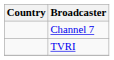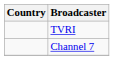rows swapped: TVRI <-> Channel 7
